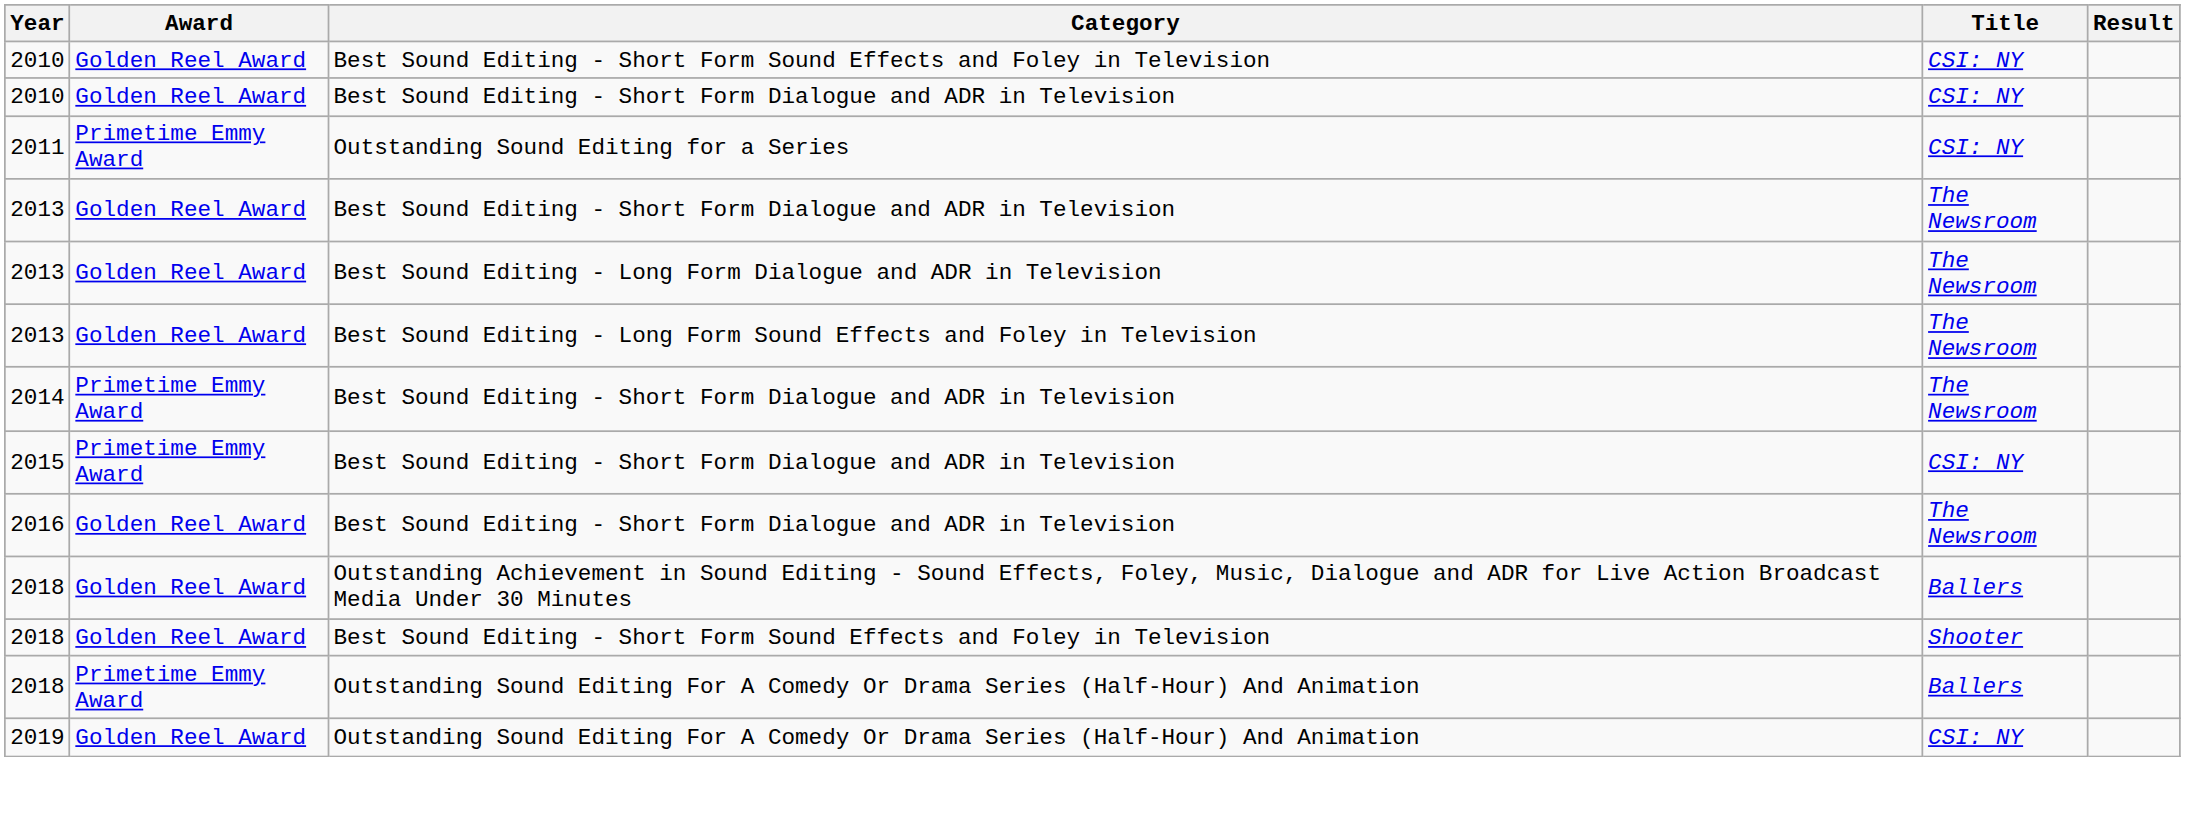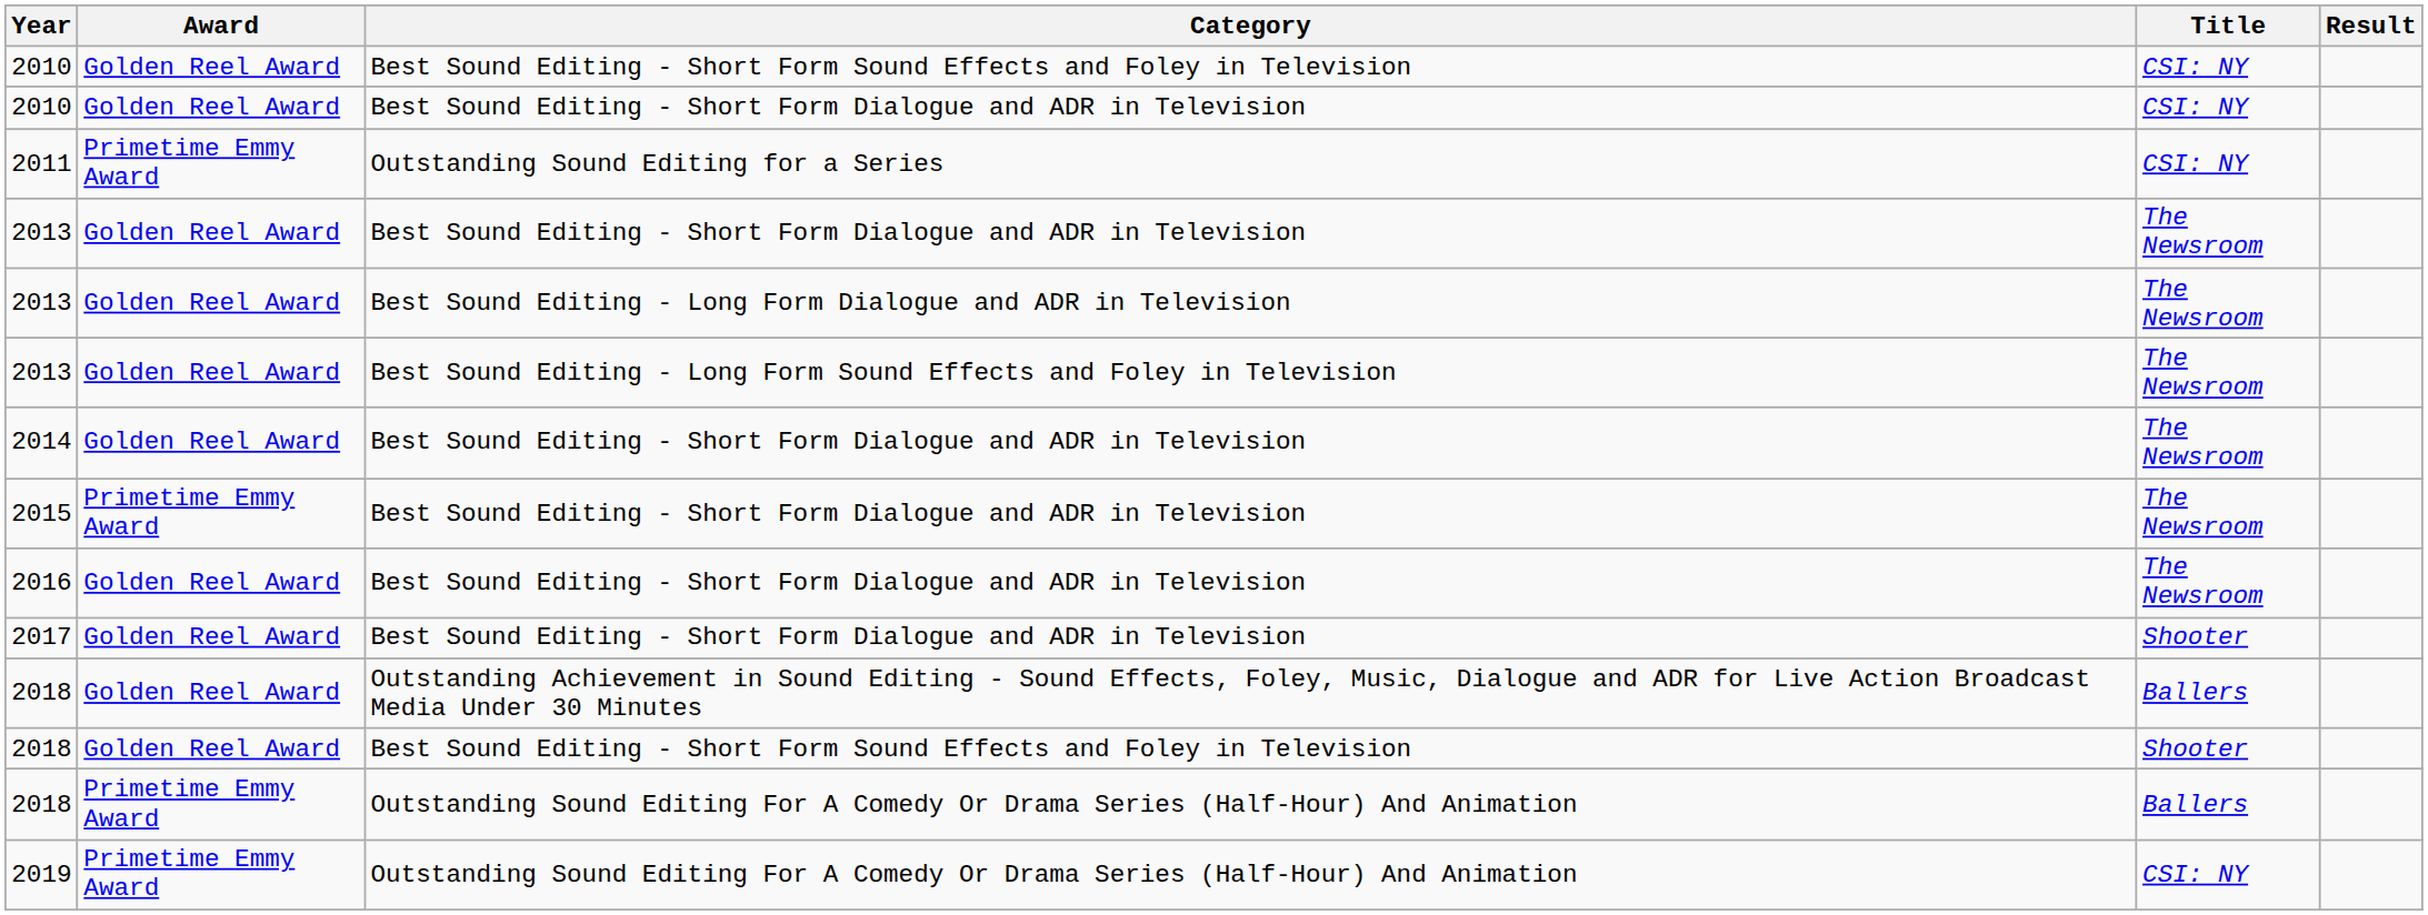2014 | Award: Primetime Emmy Award -> Golden Reel Award
2015 | Title: CSI: NY -> The Newsroom
+ row: 2017 | Golden Reel Award | Best Sound Editing - Short Form Dialogue and ADR in Television | Shooter
2019 | Award: Golden Reel Award -> Primetime Emmy Award
